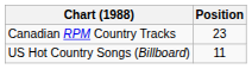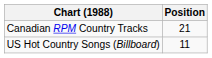Canadian RPM Country Tracks | Position: 23 -> 21
